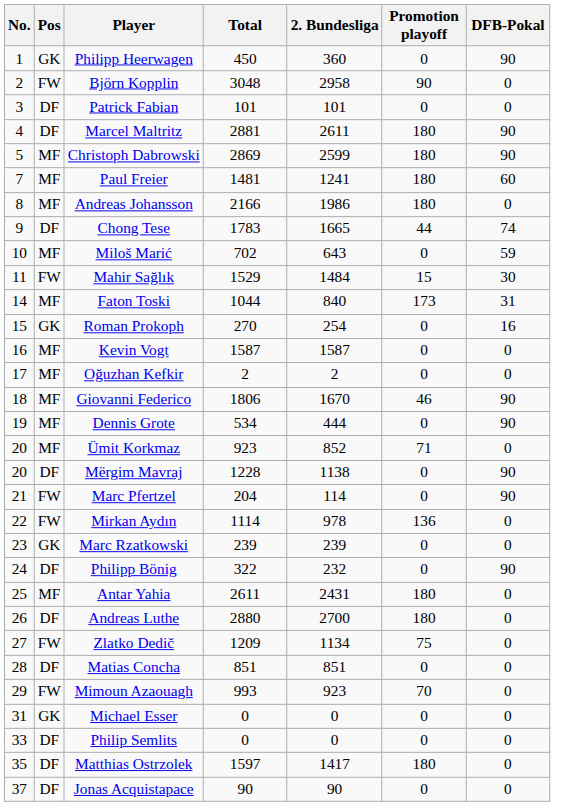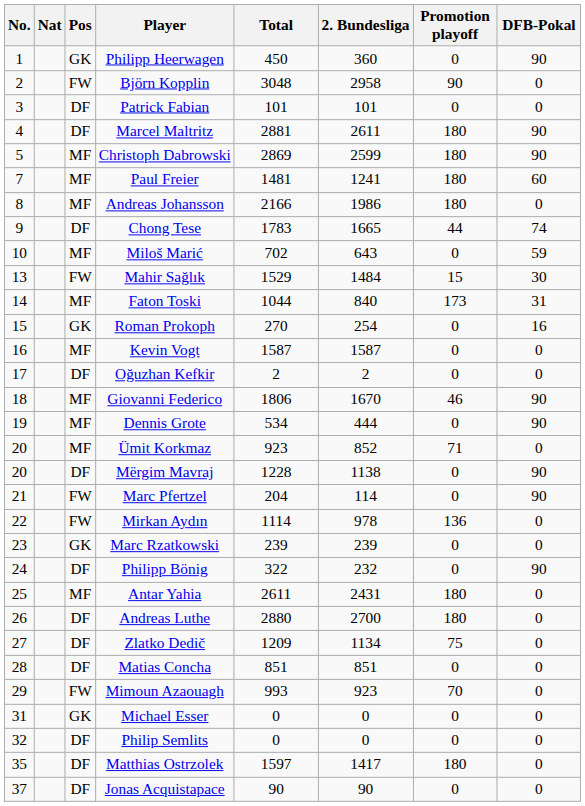+ column: Nat
Mahir Sağlık | No.: 11 -> 13
Oğuzhan Kefkir | Pos: MF -> DF
Zlatko Dedič | Pos: FW -> DF
Philip Semlits | No.: 33 -> 32
